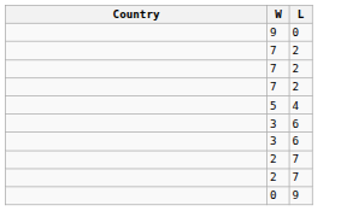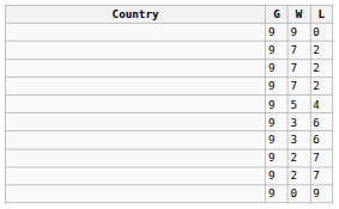+ column: G | 9 | 9 | 9 | 9 | 9 | 9 | 9 | 9 | 9 | 9
